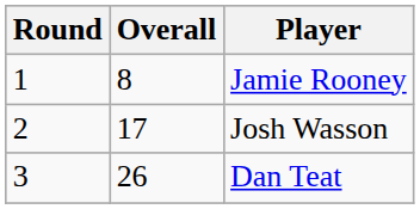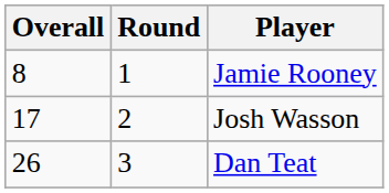columns swapped: Round <-> Overall
